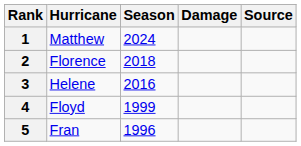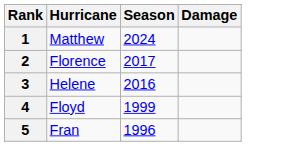- column: Source
2 | Season: 2018 -> 2017
